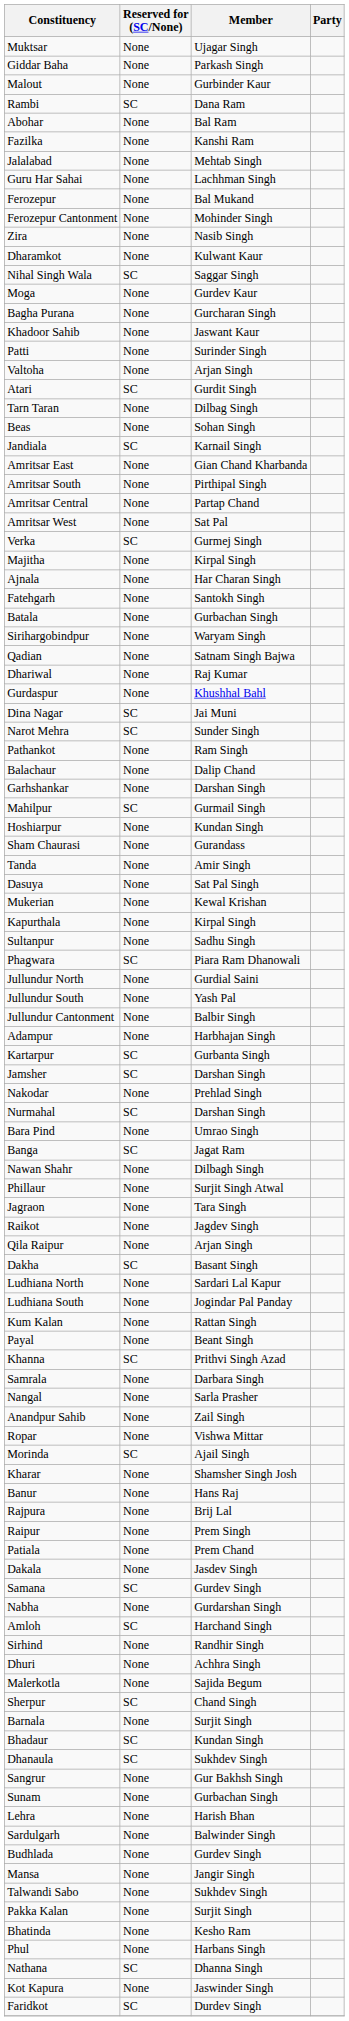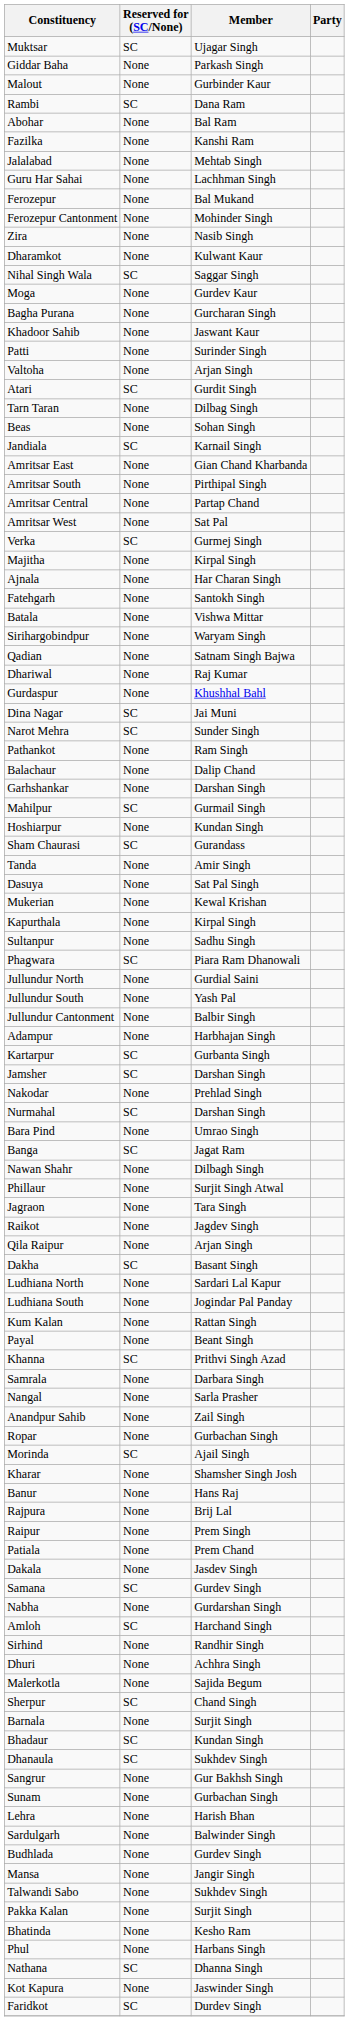Muktsar | Reserved for (SC/None): None -> SC
Batala | Member: Gurbachan Singh -> Vishwa Mittar
Sham Chaurasi | Reserved for (SC/None): None -> SC
Ropar | Member: Vishwa Mittar -> Gurbachan Singh
